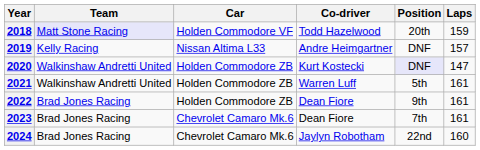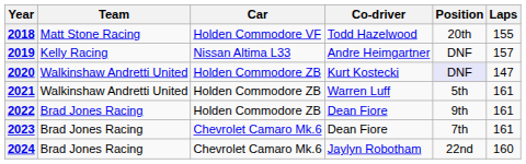2018 | Team: lavender background -> no background
2018 | Laps: 159 -> 155
